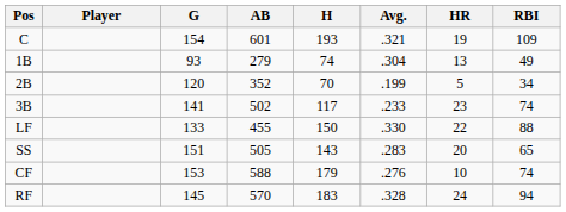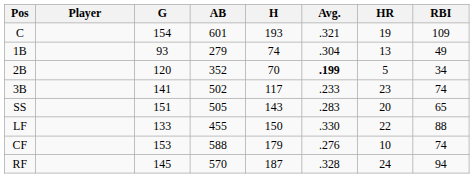2B | Avg.: normal -> bold
rows swapped: SS <-> LF
RF | H: 183 -> 187
